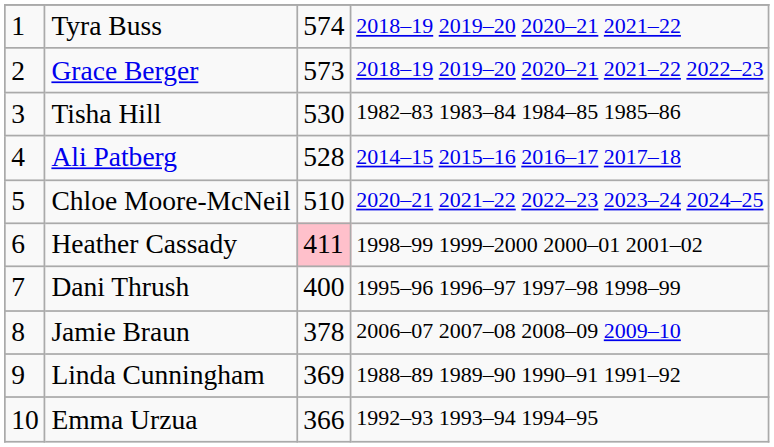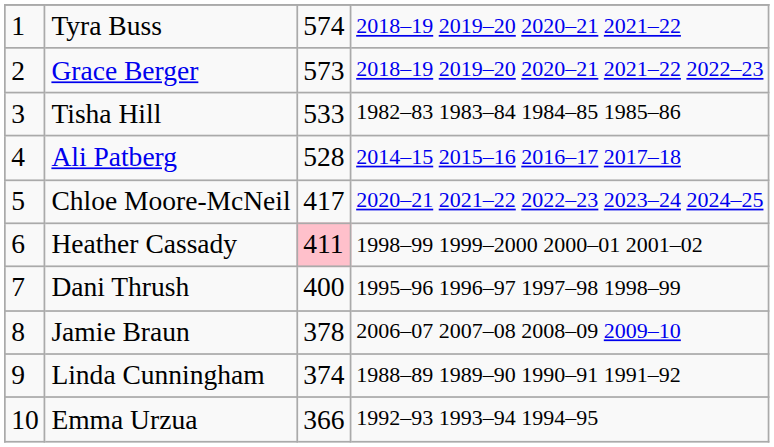Tisha Hill | column 3: 530 -> 533
Chloe Moore-McNeil | column 3: 510 -> 417
Linda Cunningham | column 3: 369 -> 374
